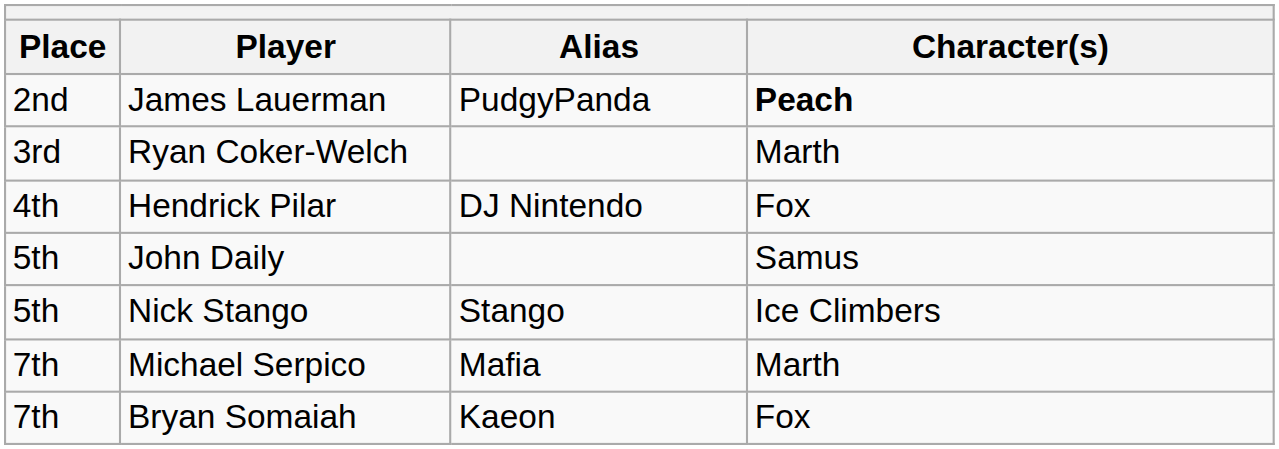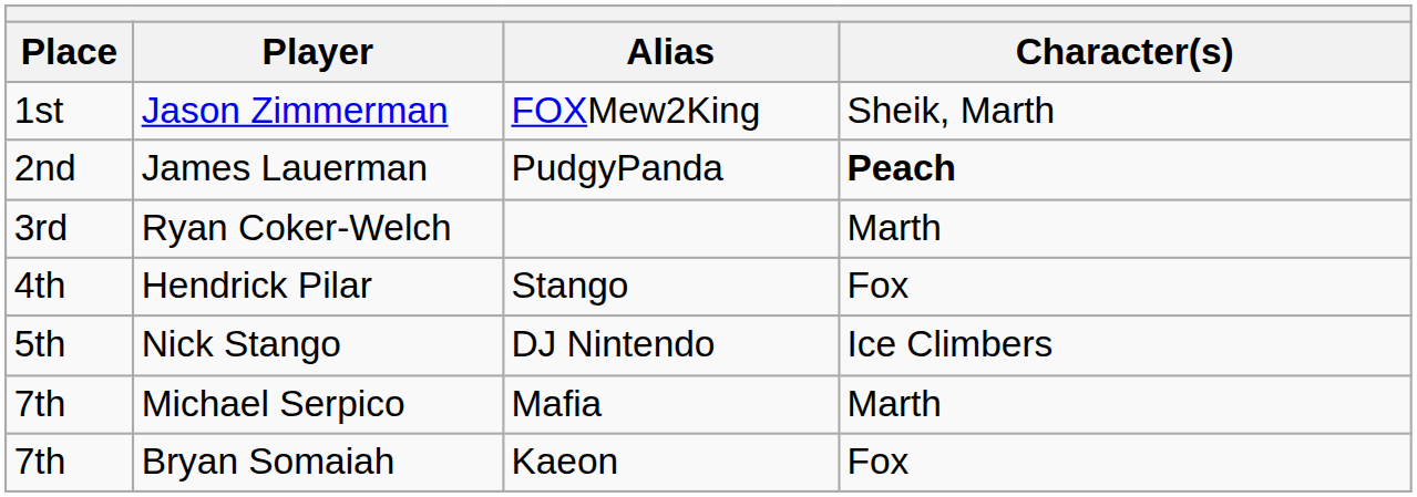+ row: 1st | Jason Zimmerman | FOXMew2King | Sheik, Marth
Hendrick Pilar | Alias: DJ Nintendo -> Stango
- row: 5th | John Daily | Samus
Nick Stango | Alias: Stango -> DJ Nintendo
